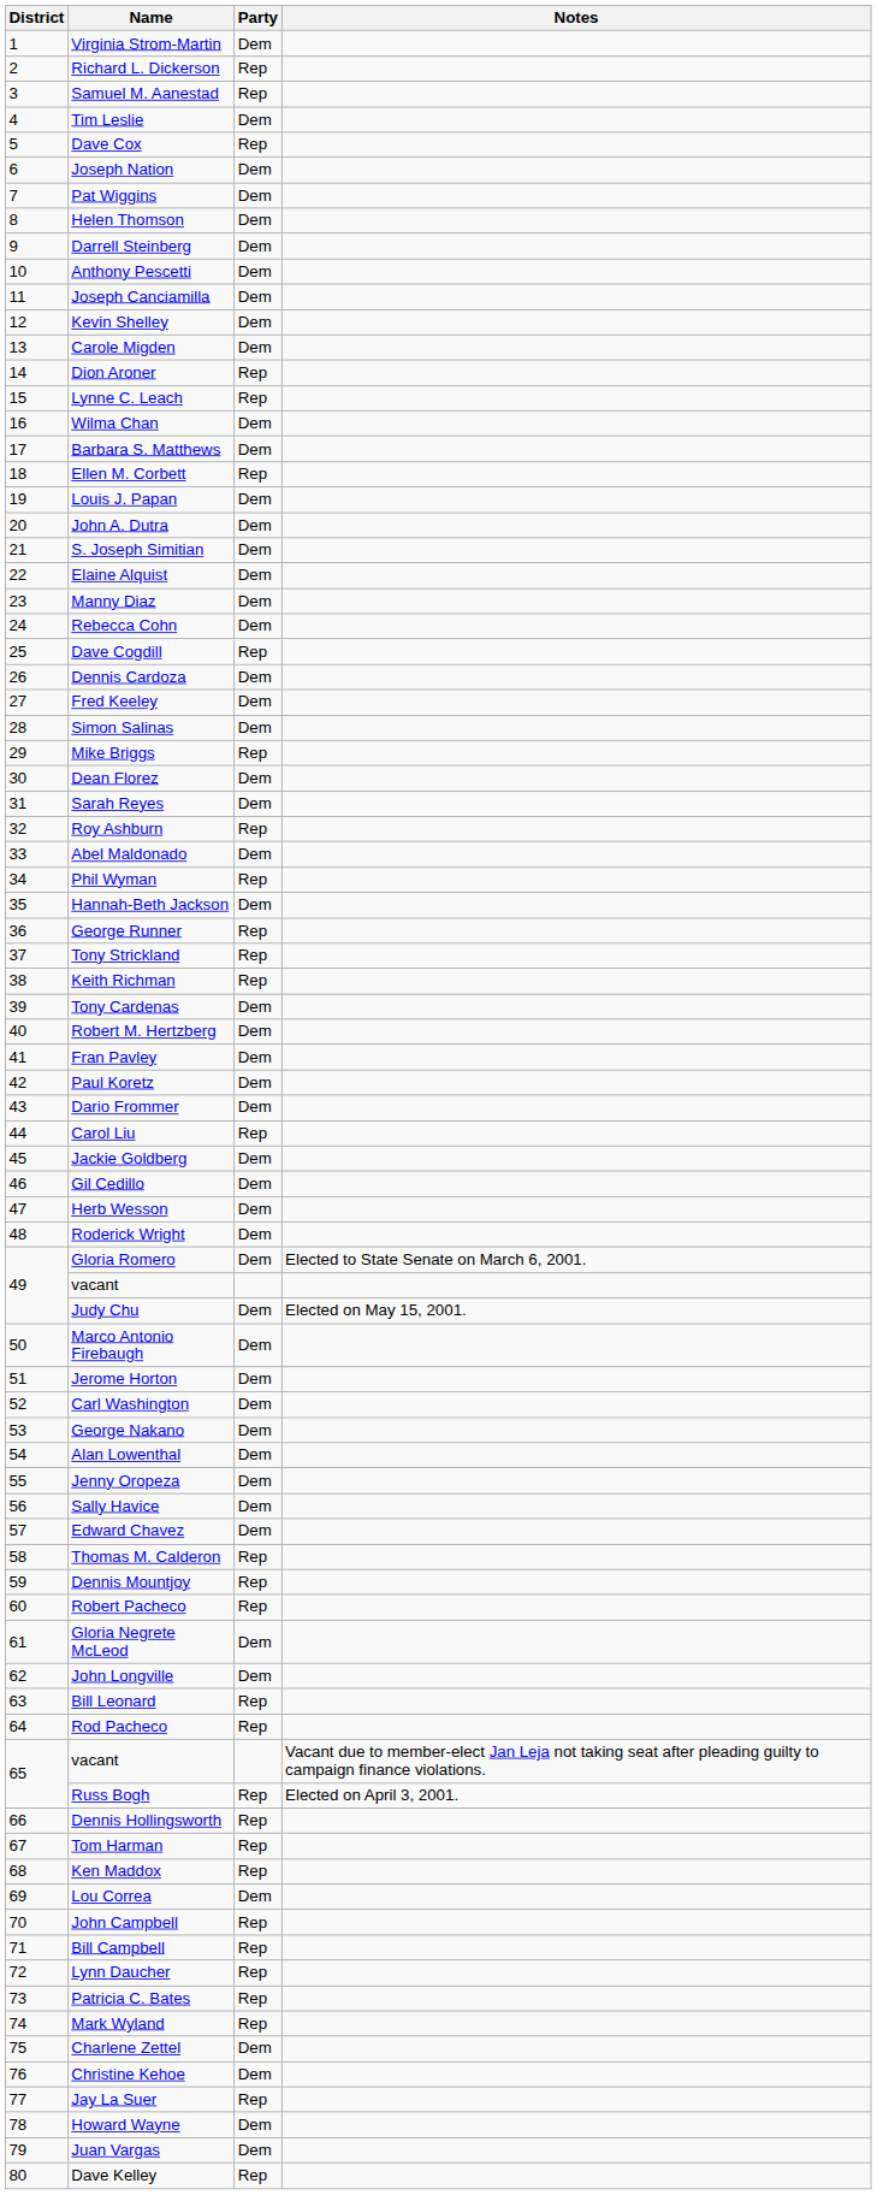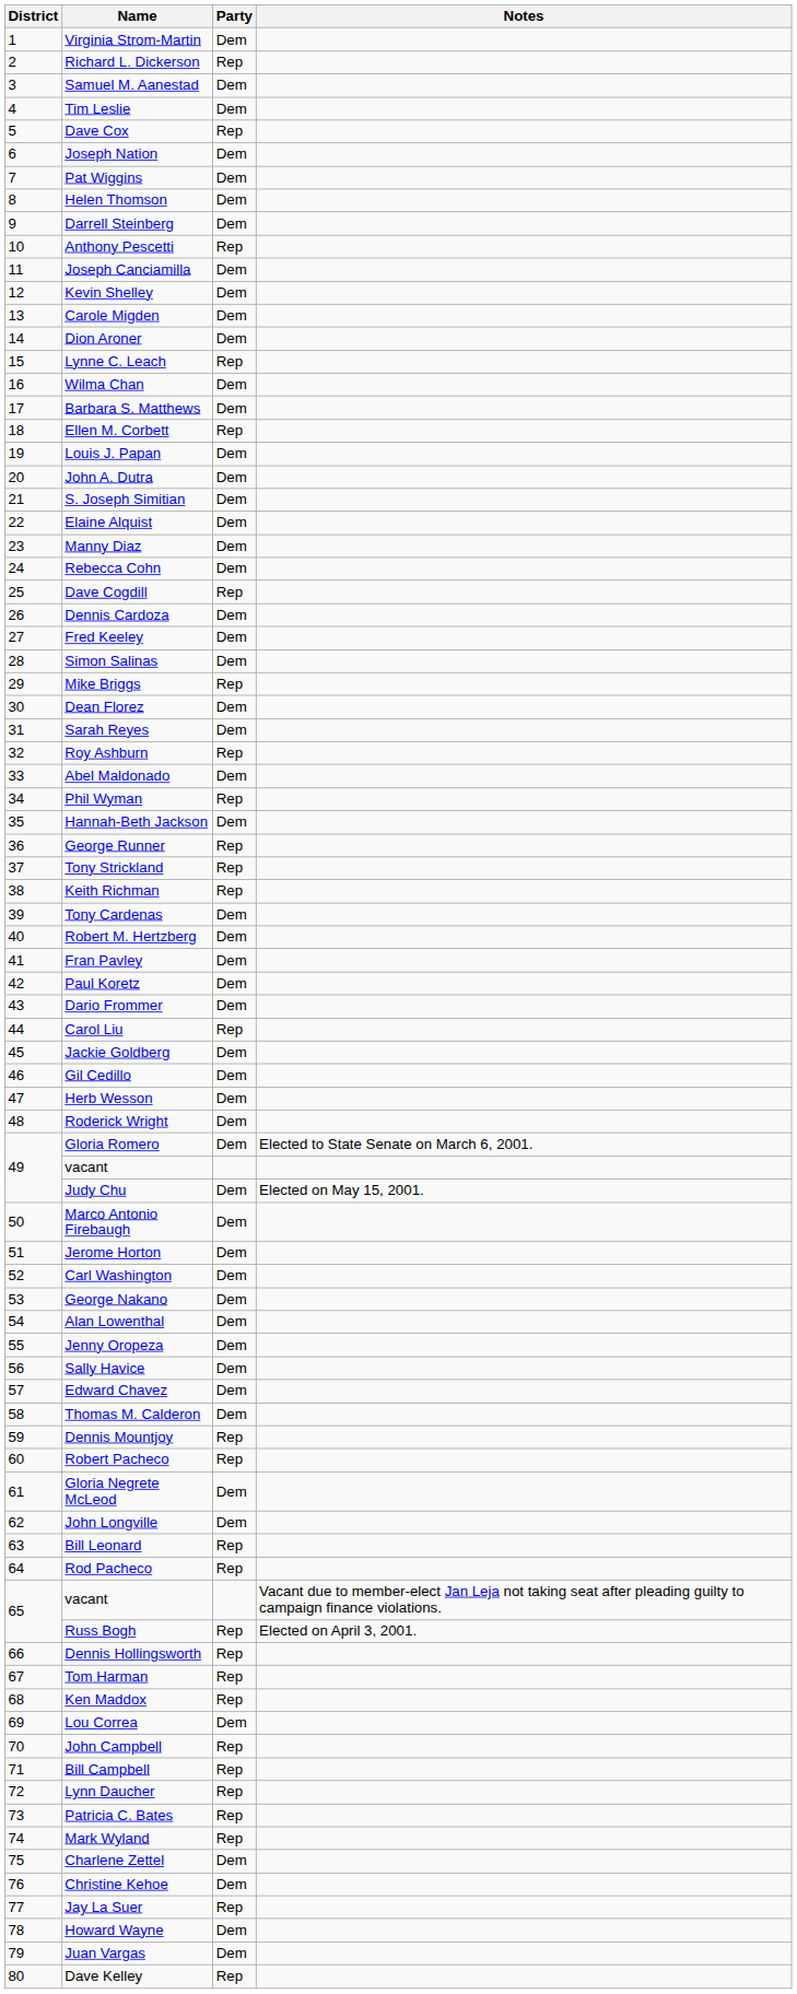Samuel M. Aanestad | Party: Rep -> Dem
Anthony Pescetti | Party: Dem -> Rep
Dion Aroner | Party: Rep -> Dem
Thomas M. Calderon | Party: Rep -> Dem
